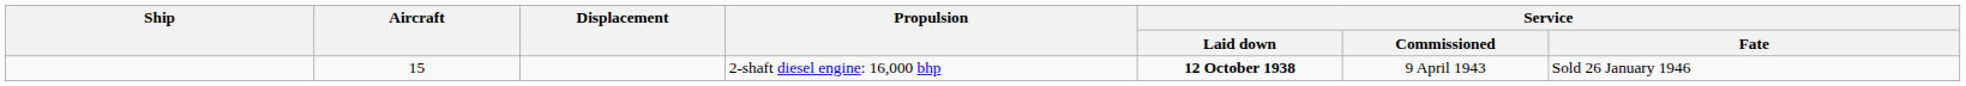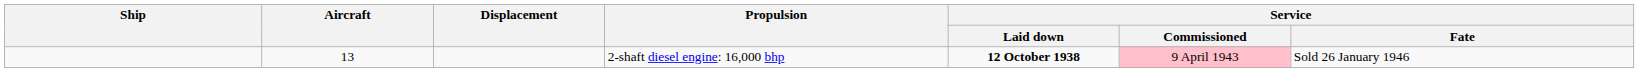2-shaft diesel engine: 16,000 bhp | Aircraft: 15 -> 13
2-shaft diesel engine: 16,000 bhp | Service / Commissioned: no background -> pink background
